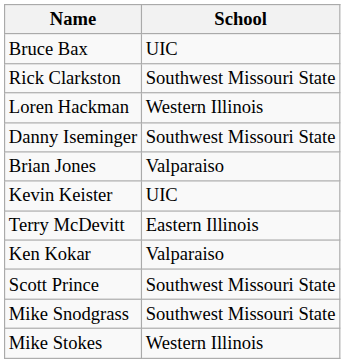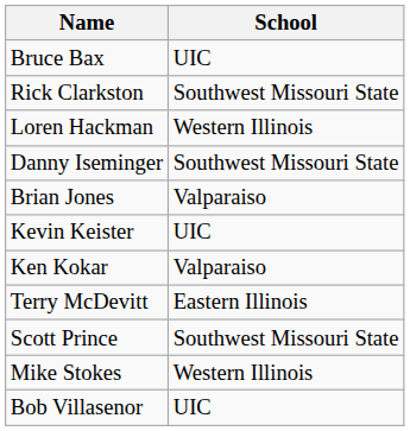rows swapped: Ken Kokar <-> Terry McDevitt
- row: Mike Snodgrass | Southwest Missouri State
+ row: Bob Villasenor | UIC
